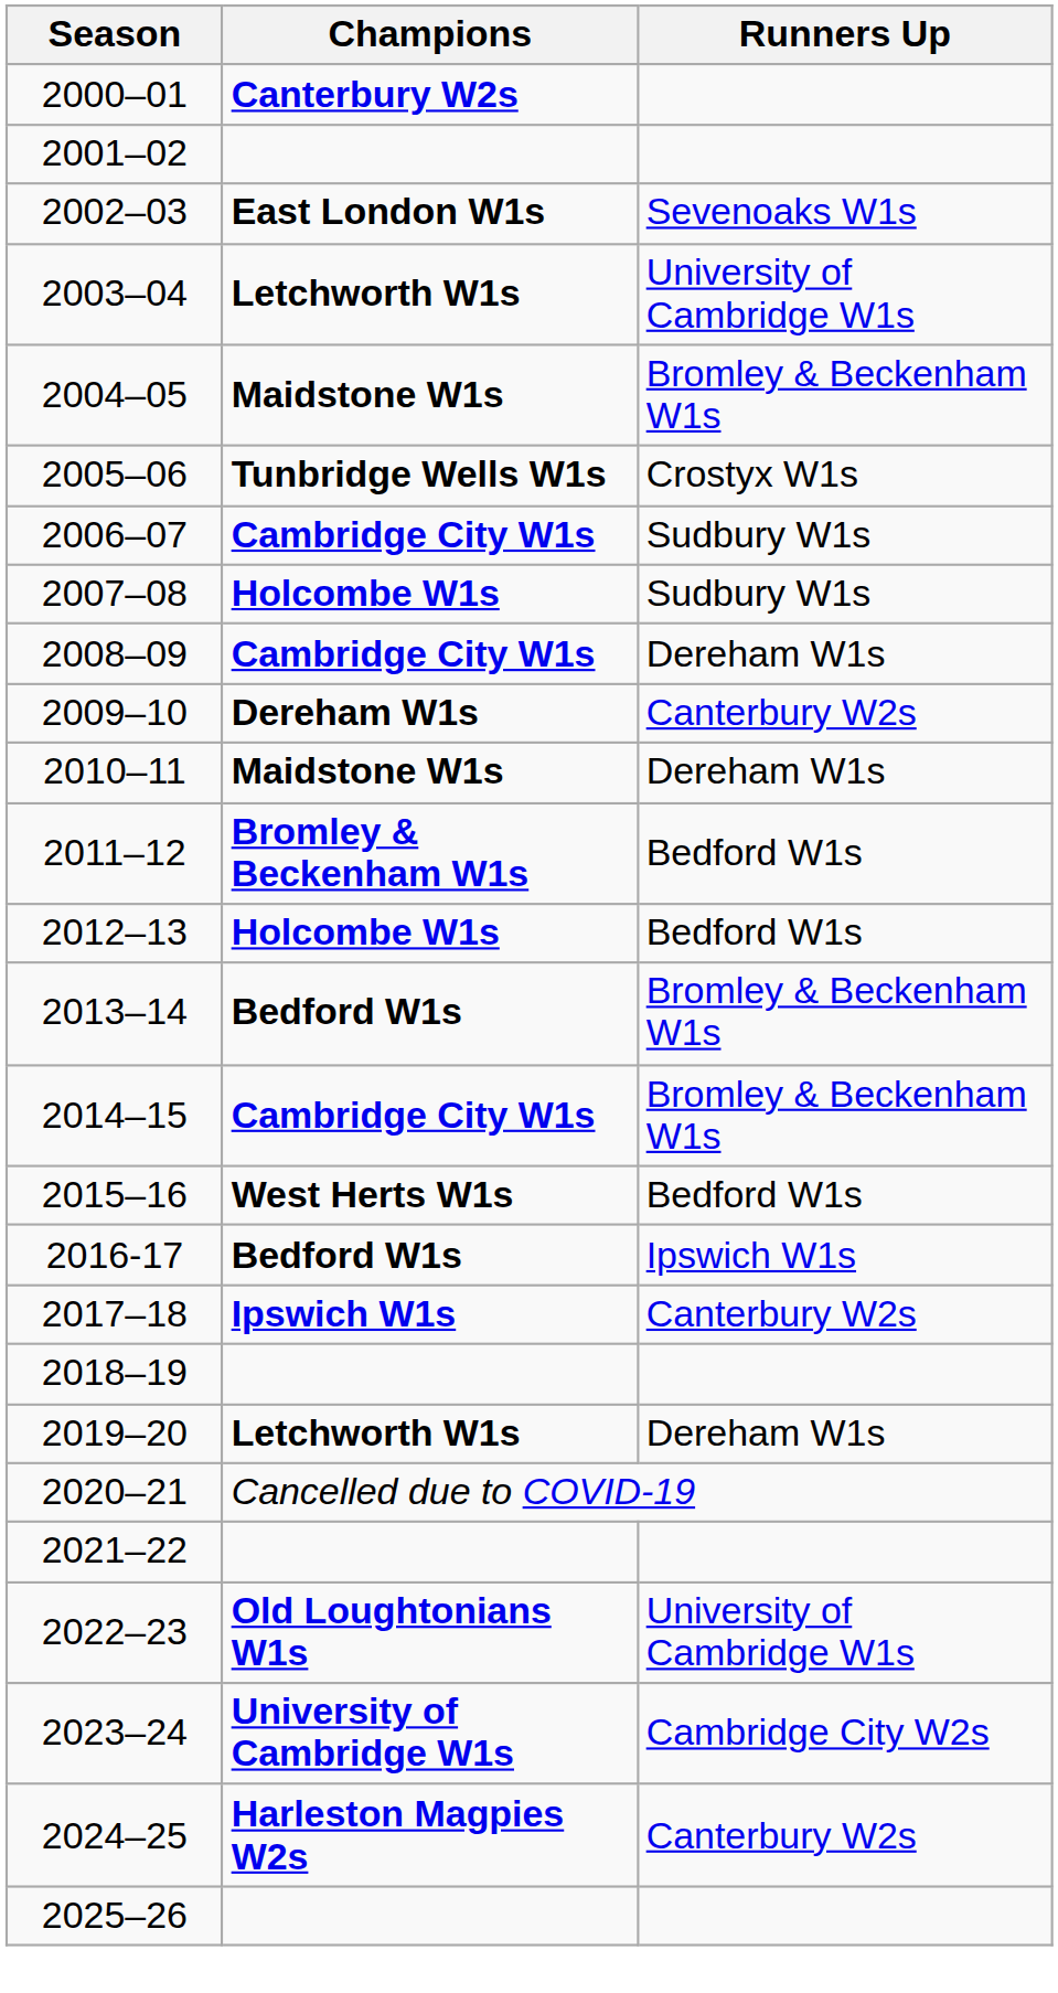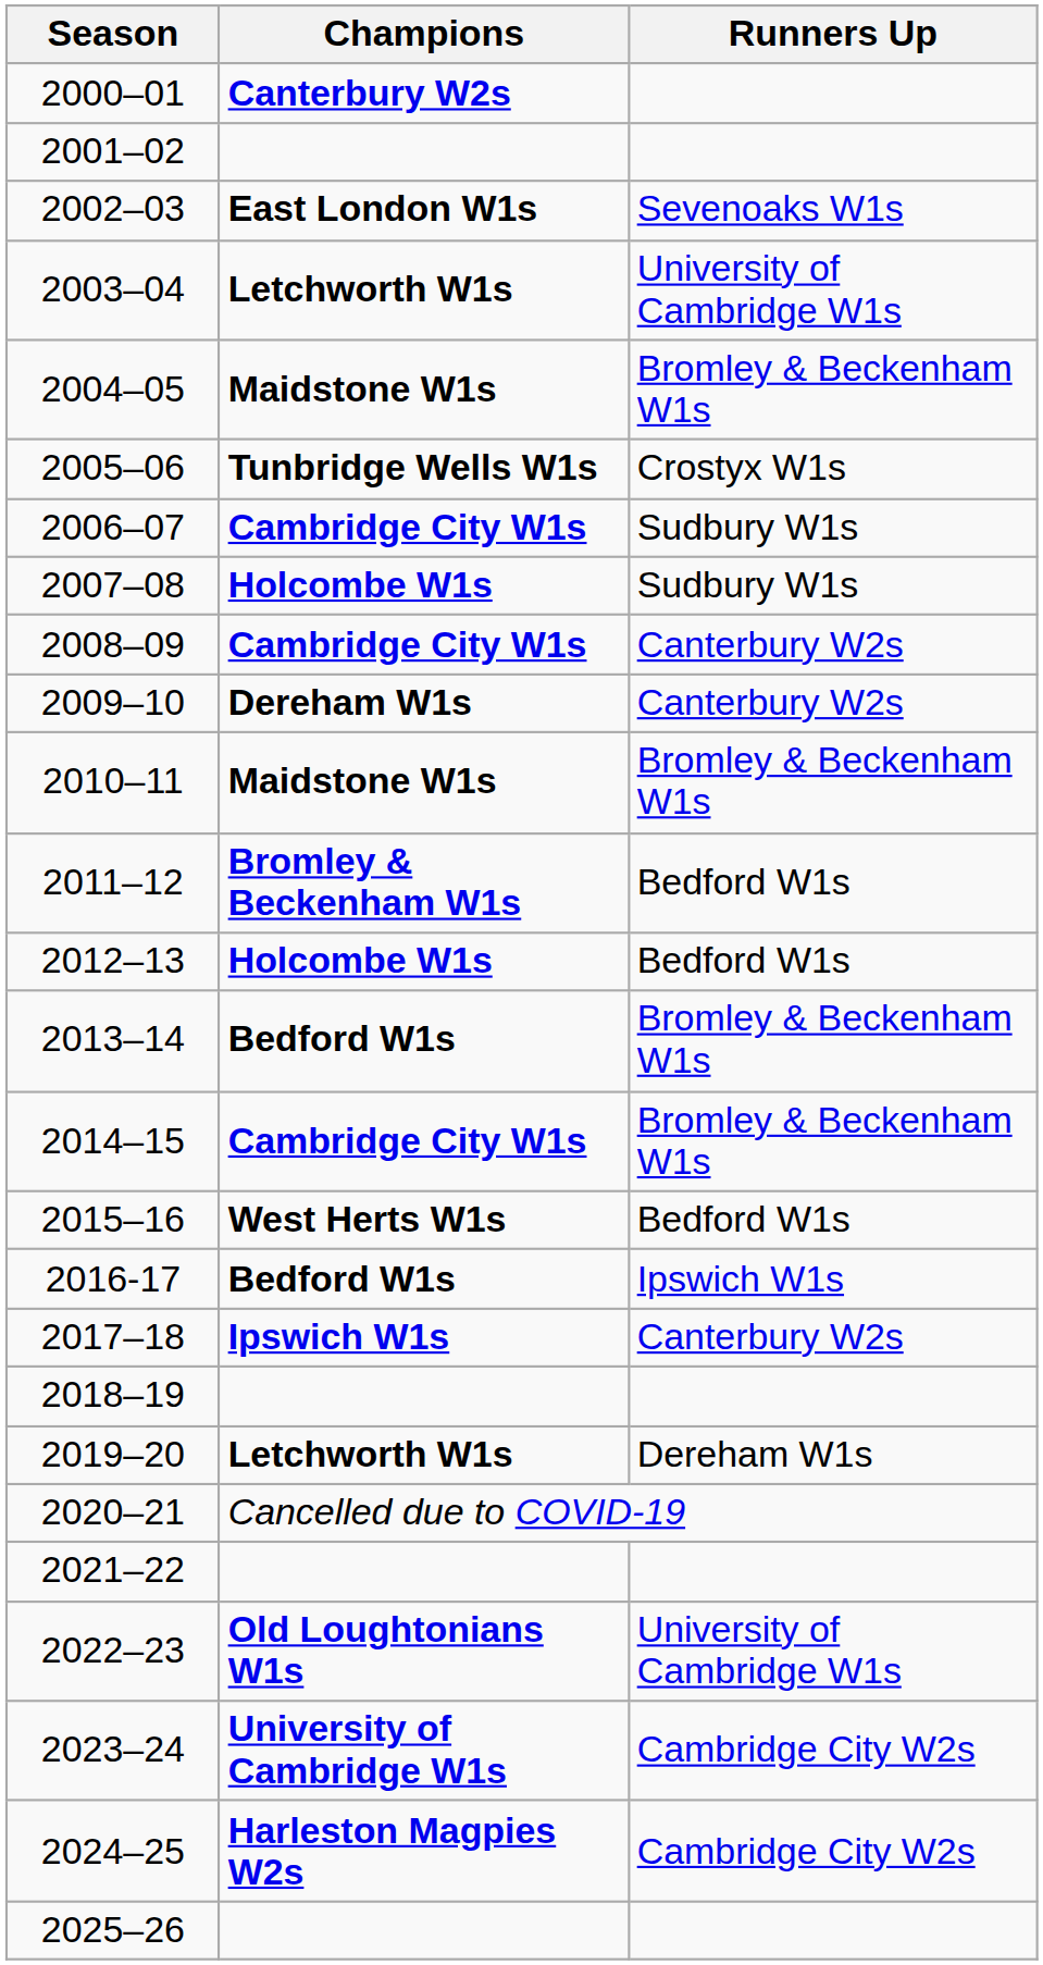2008–09 | Runners Up: Dereham W1s -> Canterbury W2s
2010–11 | Runners Up: Dereham W1s -> Bromley & Beckenham W1s
2024–25 | Runners Up: Canterbury W2s -> Cambridge City W2s
